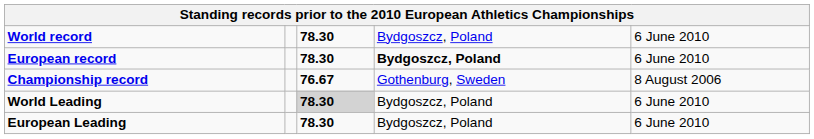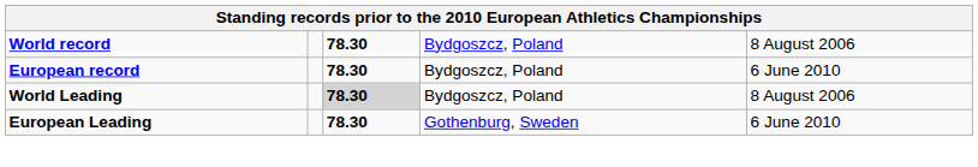World record | column 5: 6 June 2010 -> 8 August 2006
European record | column 4: bold -> normal
- row: Championship record | 76.67 | Gothenburg, Sweden | 8 August 2006
World Leading | column 5: 6 June 2010 -> 8 August 2006
European Leading | column 4: Bydgoszcz, Poland -> Gothenburg, Sweden
